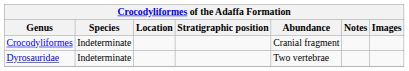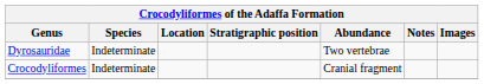rows swapped: Dyrosauridae <-> Crocodyliformes
